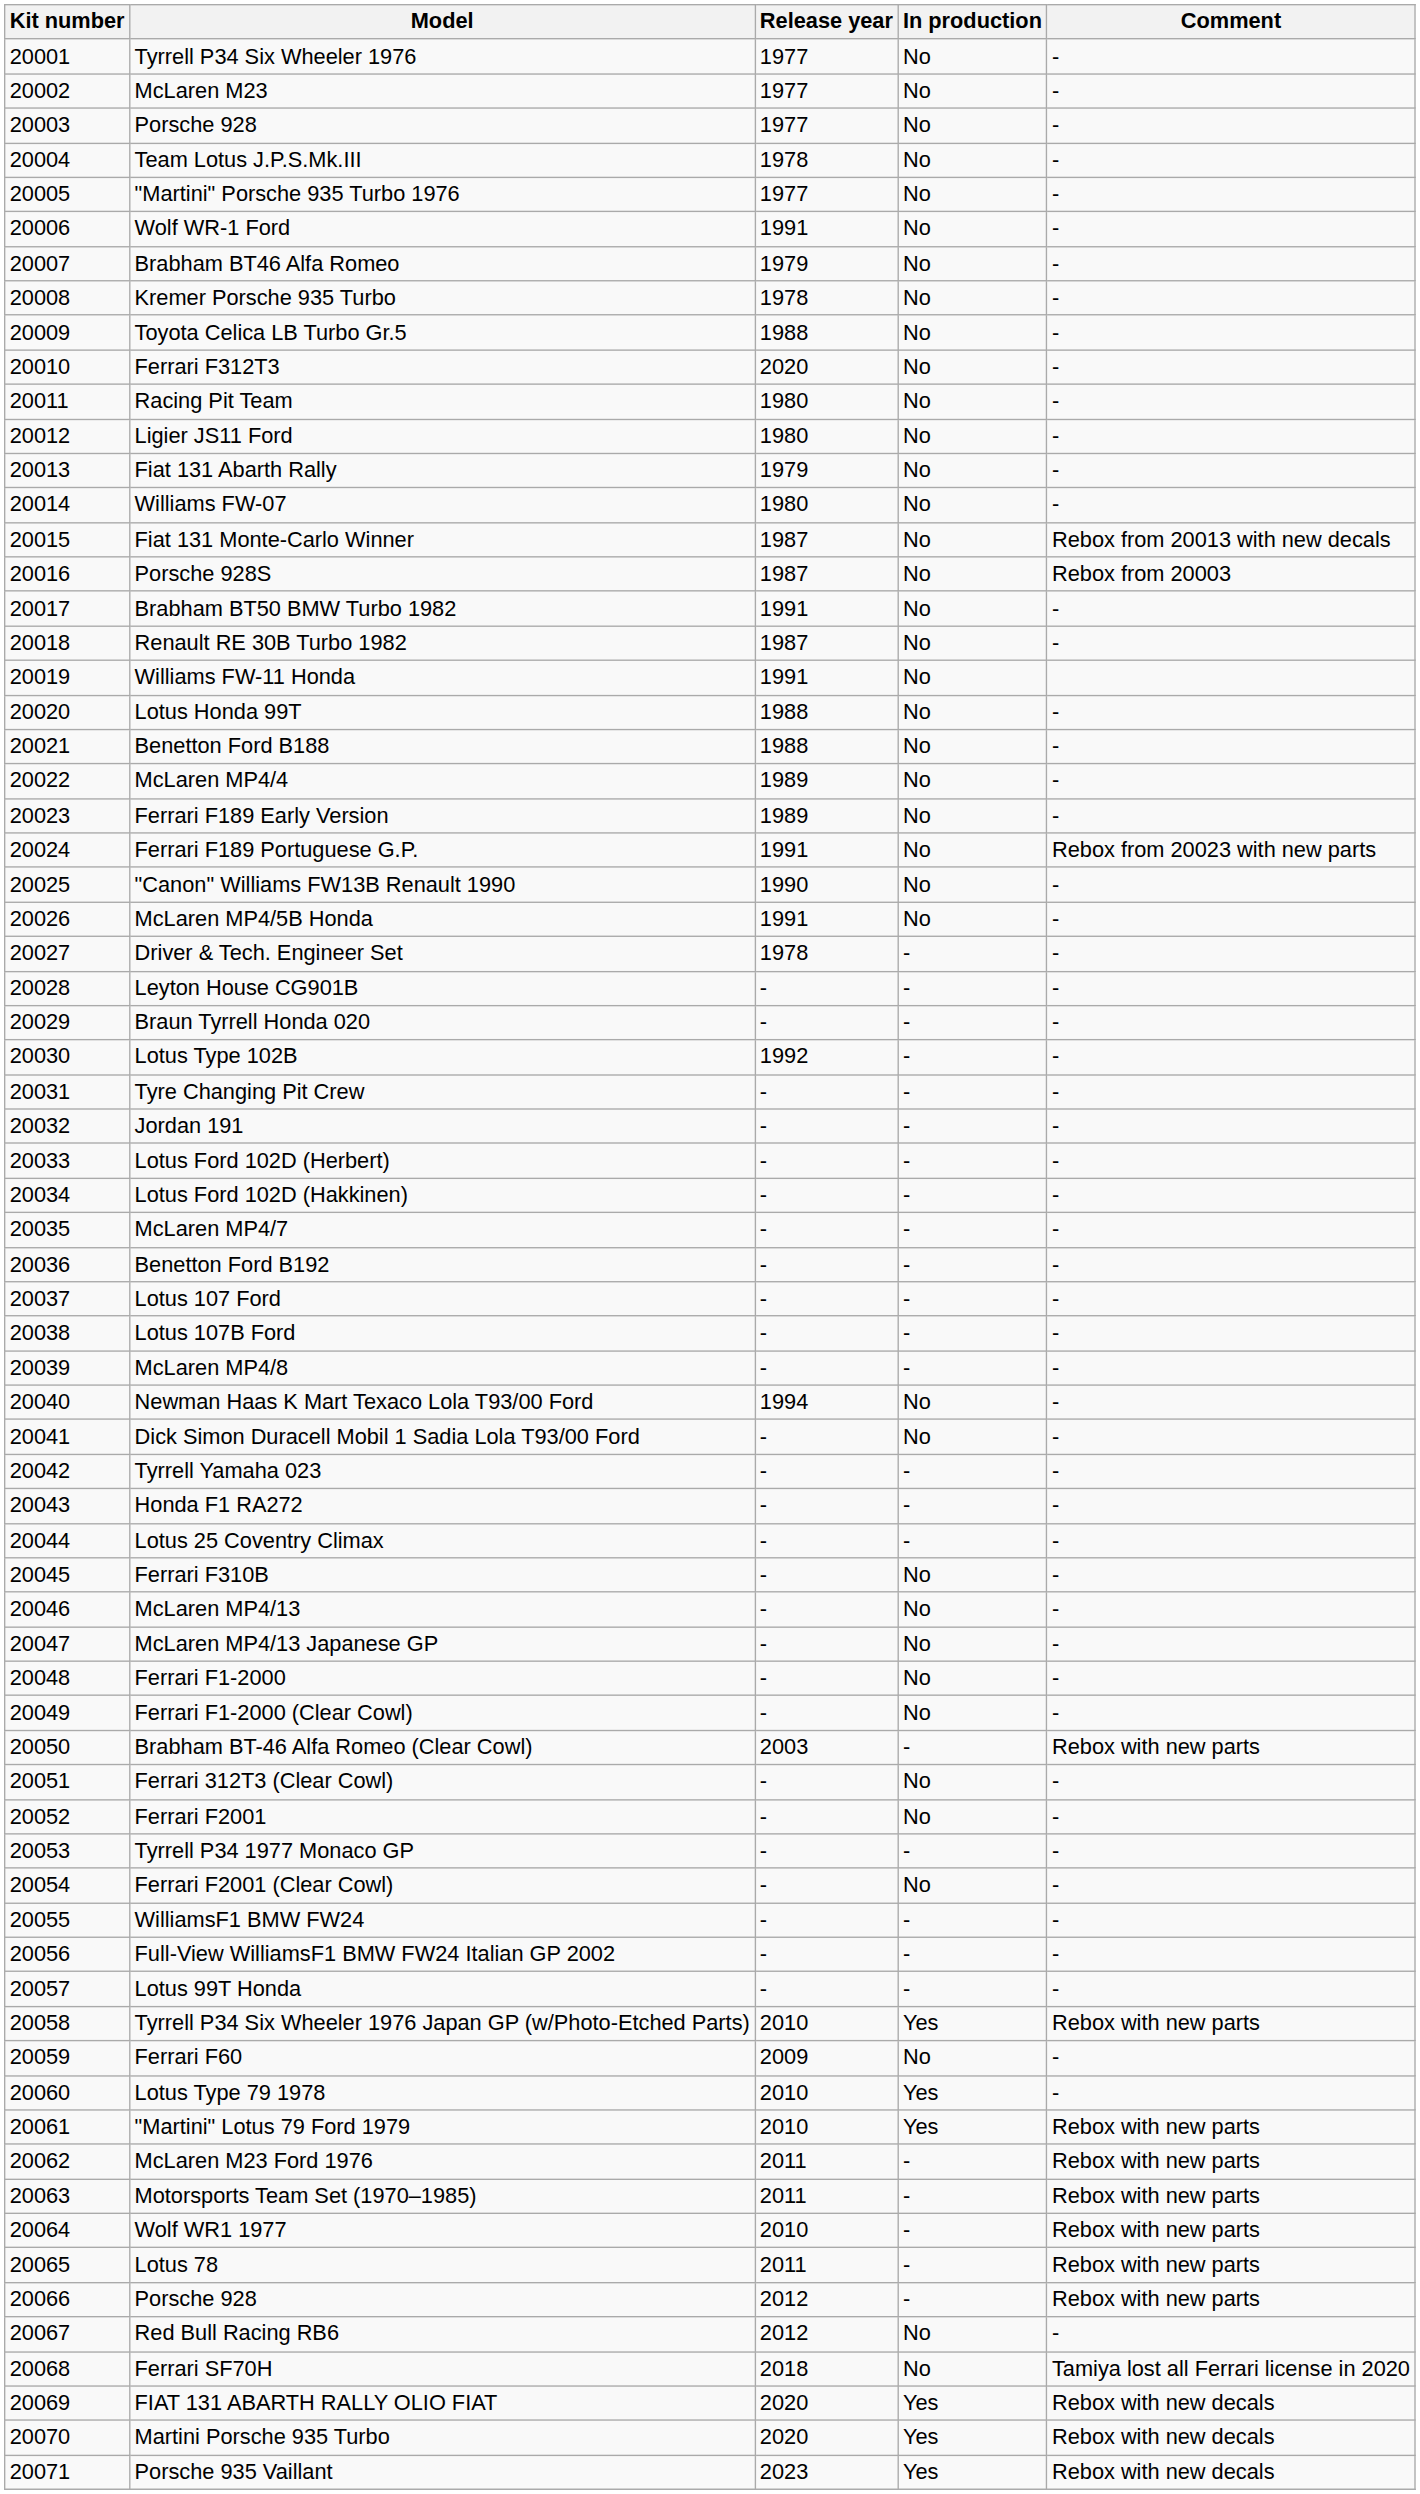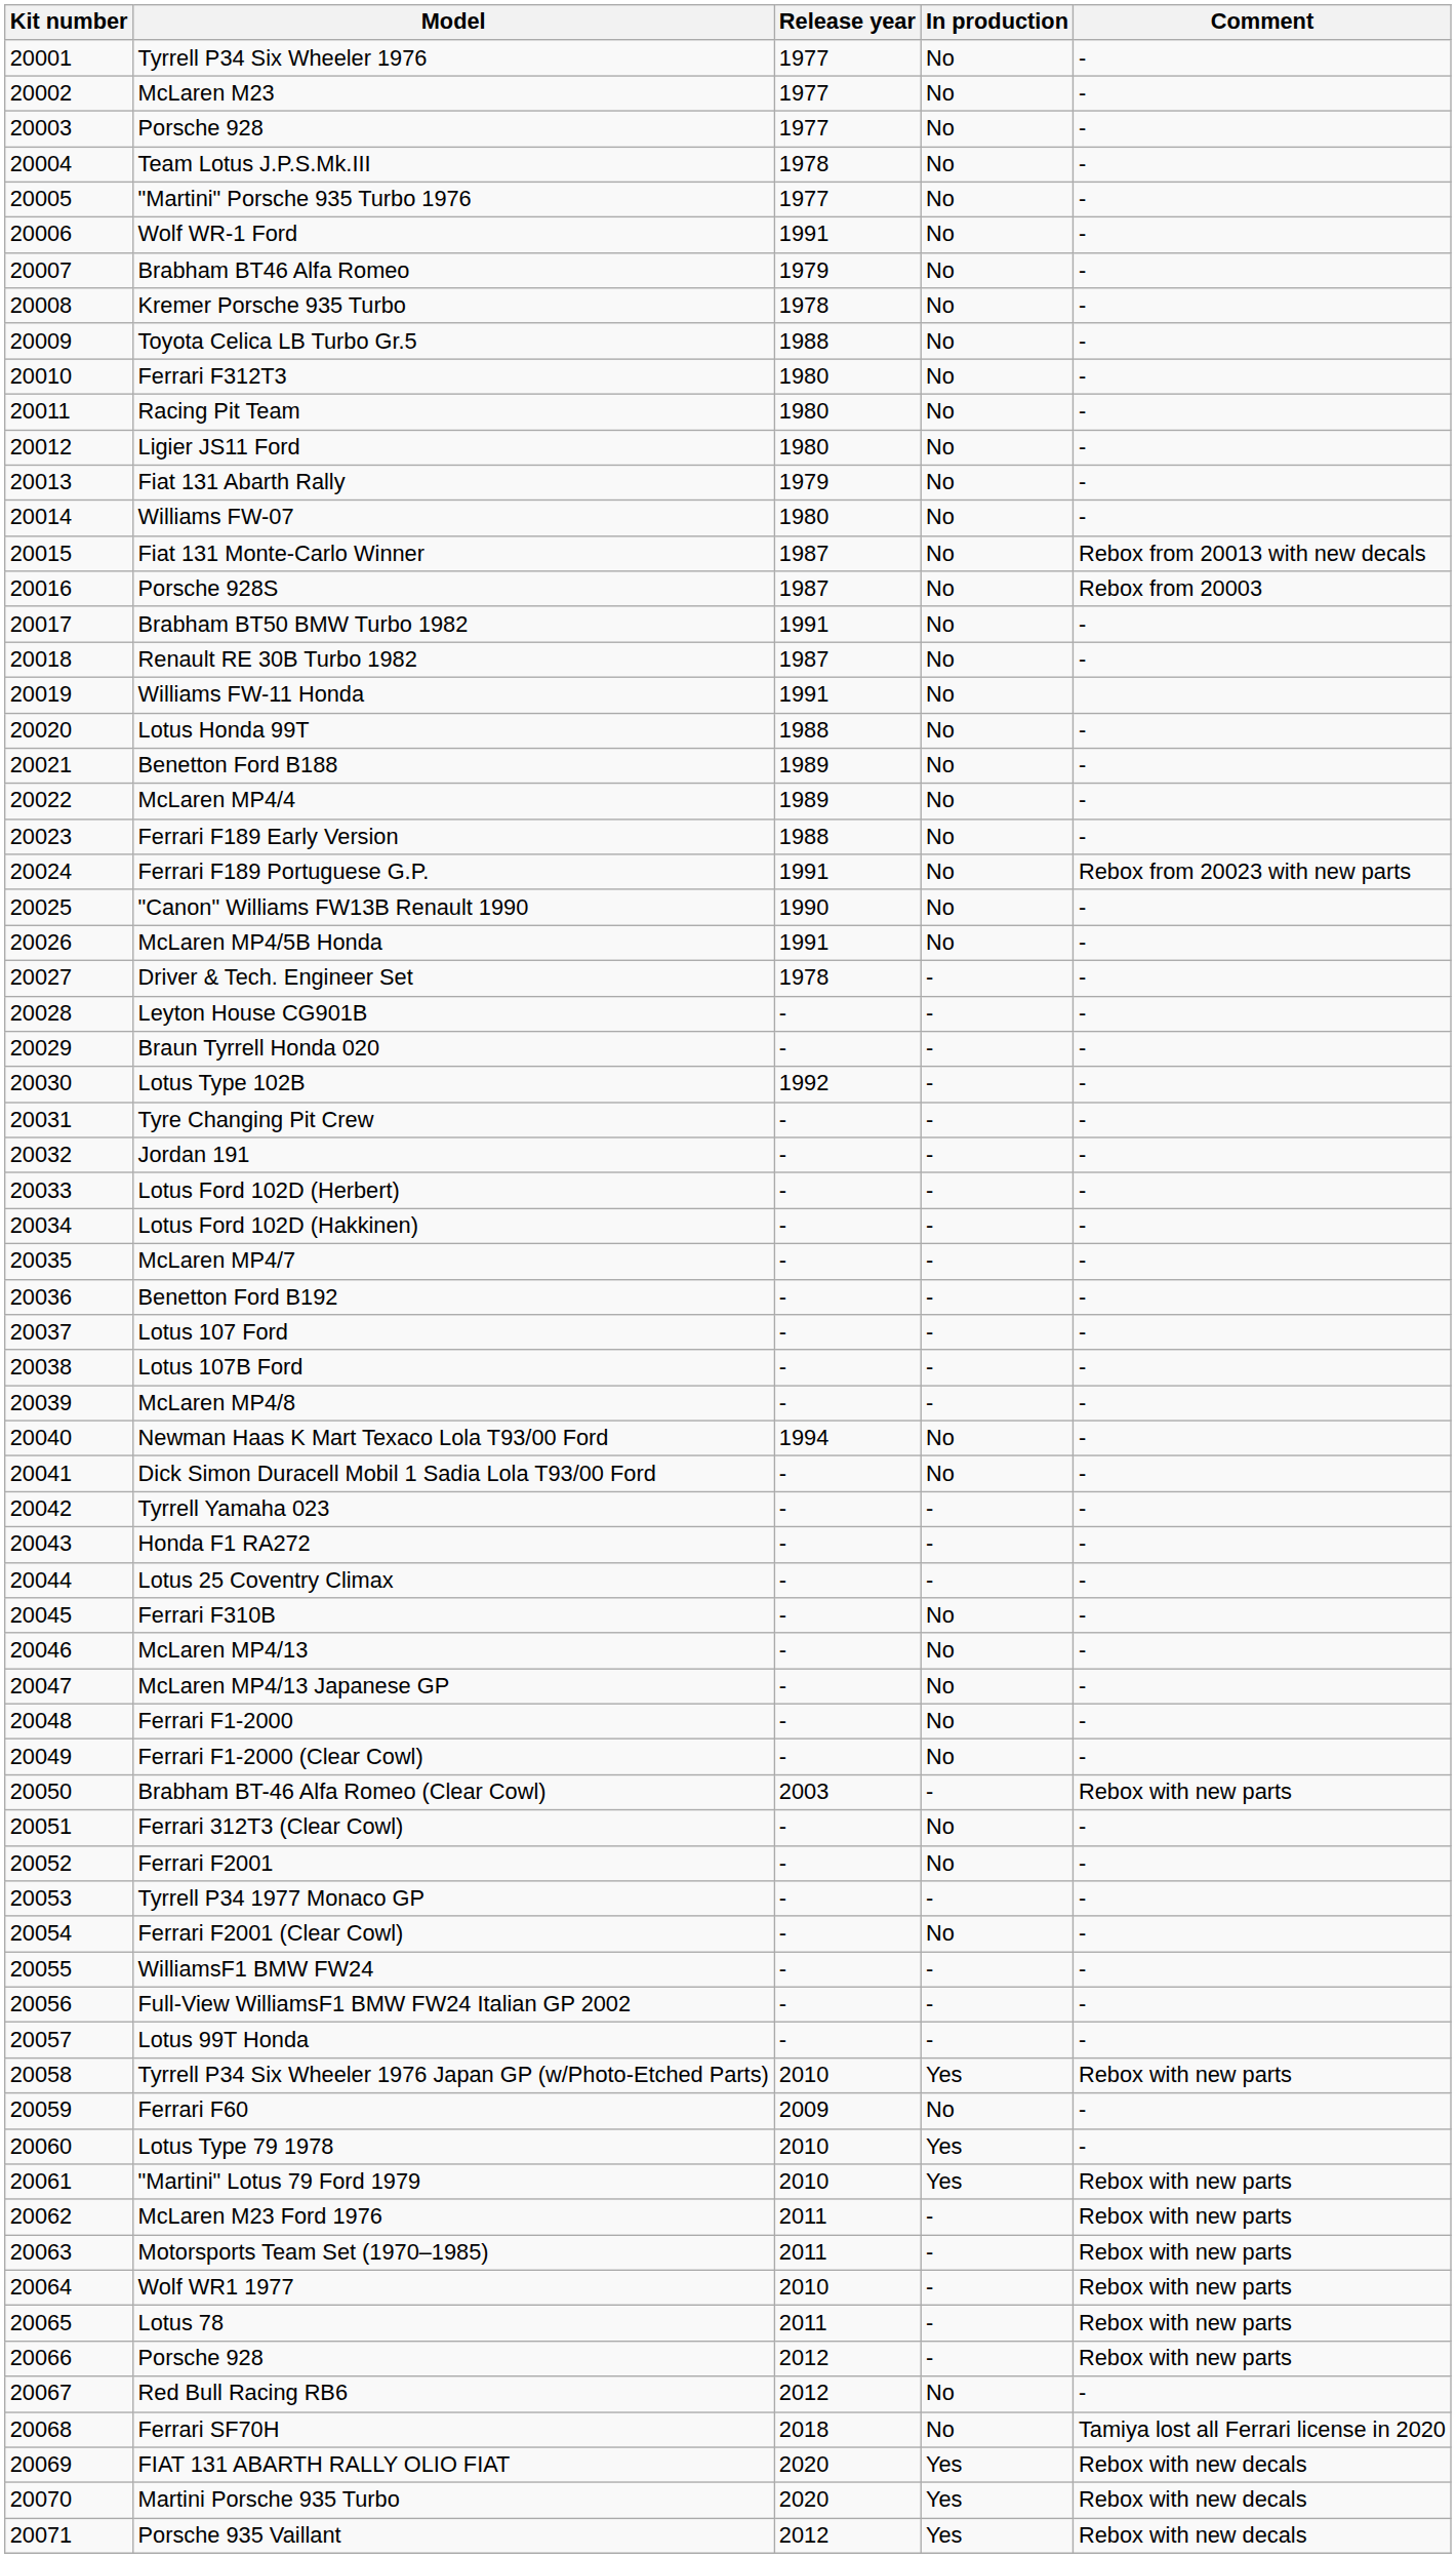Ferrari F312T3 | Release year: 2020 -> 1980
Benetton Ford B188 | Release year: 1988 -> 1989
Ferrari F189 Early Version | Release year: 1989 -> 1988
Porsche 935 Vaillant | Release year: 2023 -> 2012
